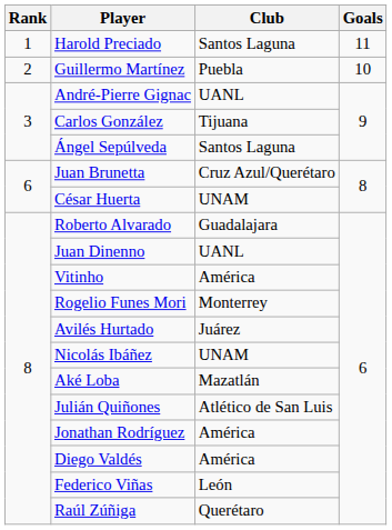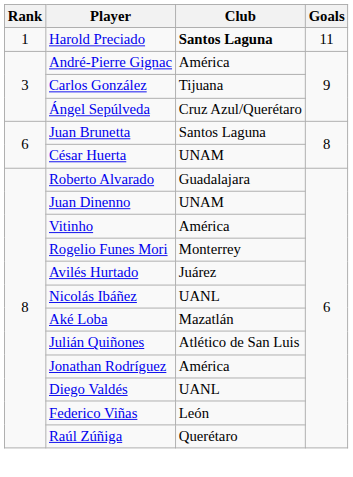Harold Preciado | Club: normal -> bold
- row: 2 | Guillermo Martínez | Puebla | 10
André-Pierre Gignac | Club: UANL -> América
Ángel Sepúlveda | Club: Santos Laguna -> Cruz Azul/Querétaro
Juan Brunetta | Club: Cruz Azul/Querétaro -> Santos Laguna
Juan Dinenno | Club: UANL -> UNAM
Nicolás Ibáñez | Club: UNAM -> UANL
Diego Valdés | Club: América -> UANL
